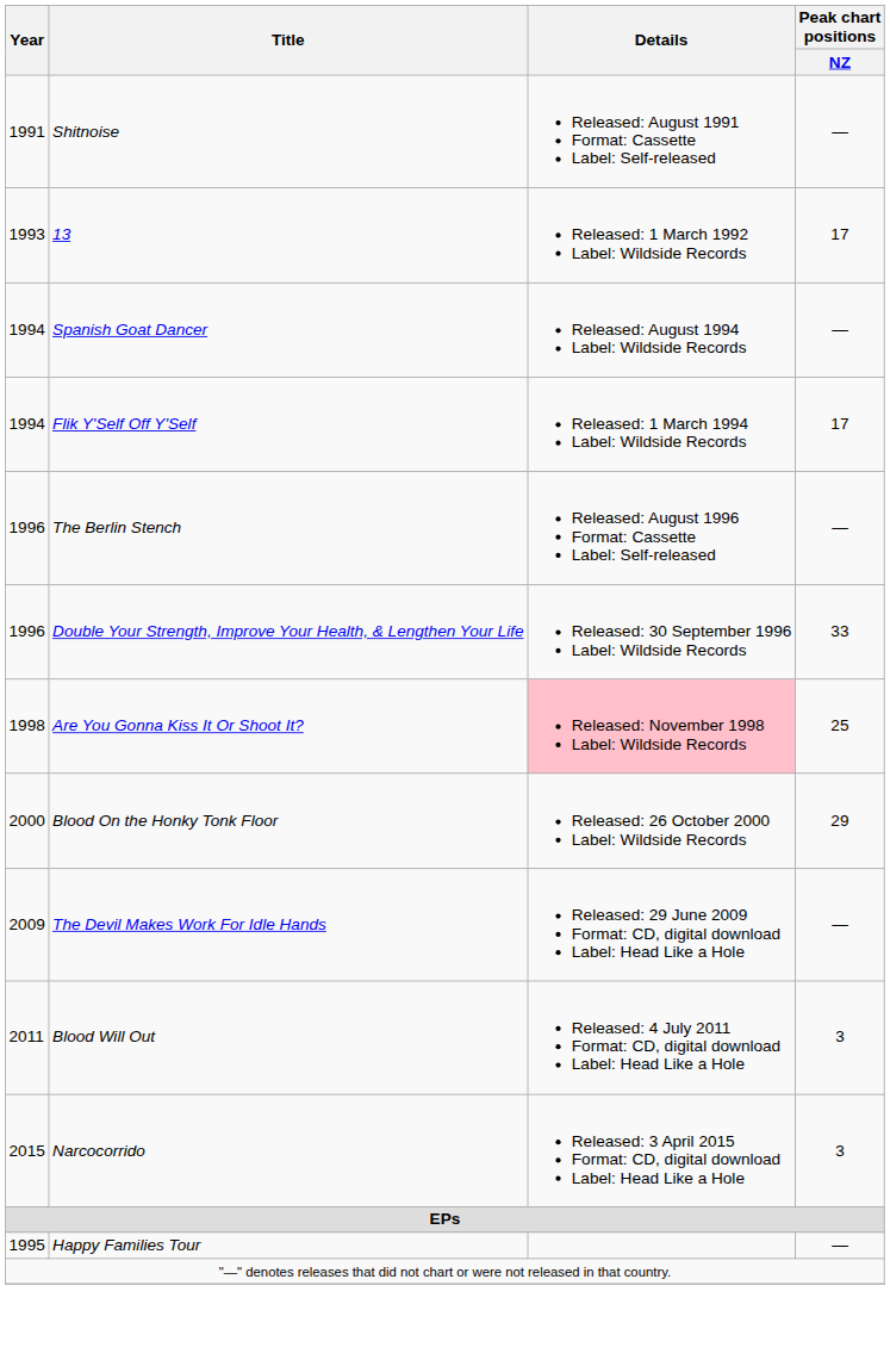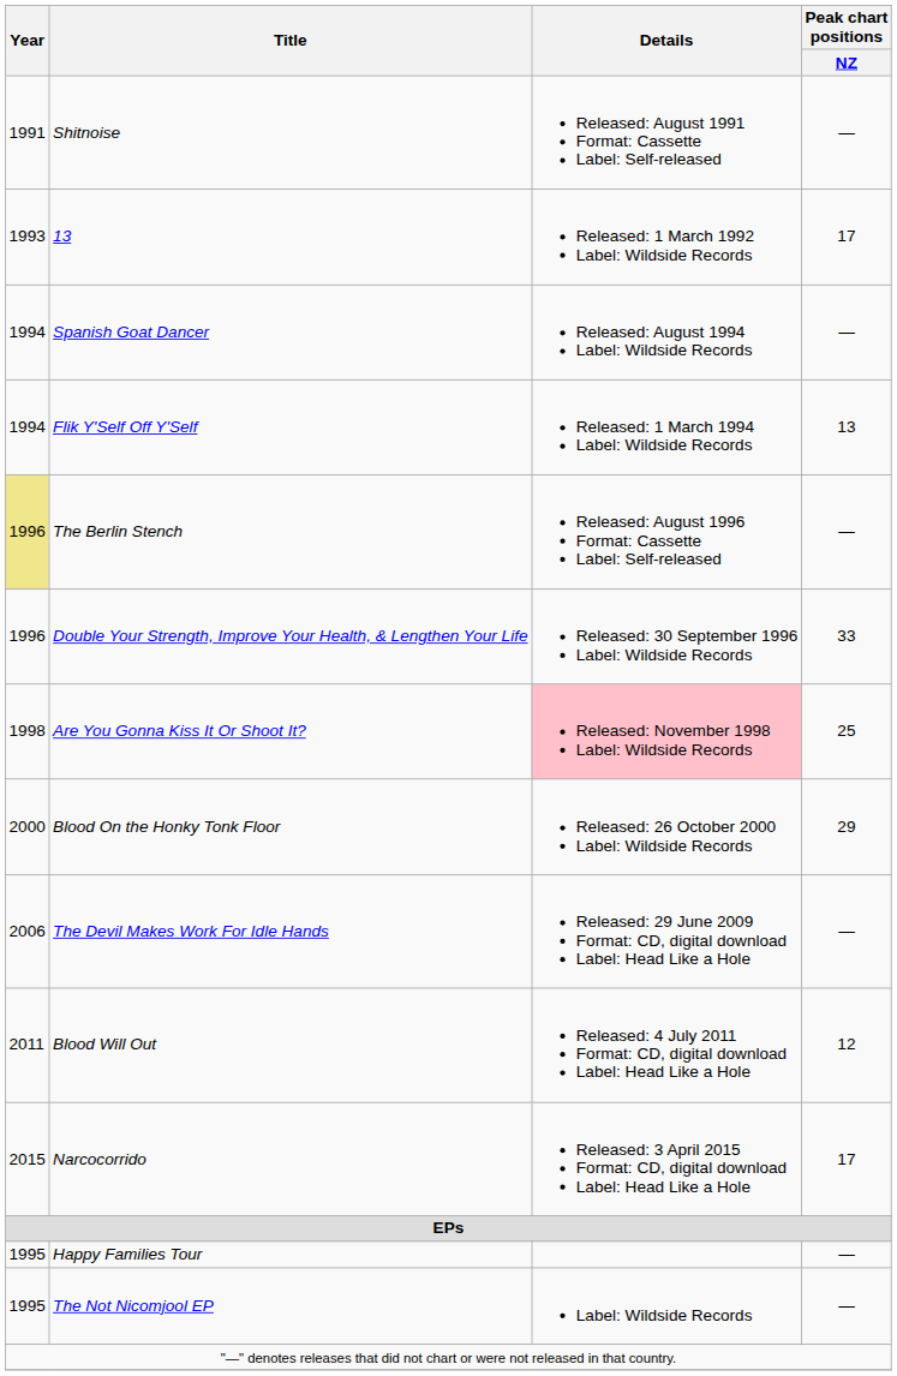Flik Y'Self Off Y'Self | Peak chart positions / NZ: 17 -> 13
The Berlin Stench | Year: no background -> khaki background
The Devil Makes Work For Idle Hands | Year: 2009 -> 2006
Blood Will Out | Peak chart positions / NZ: 3 -> 12
Narcocorrido | Peak chart positions / NZ: 3 -> 17
+ row: 1995 | The Not Nicomjool EP | Label: Wildside Records | —
